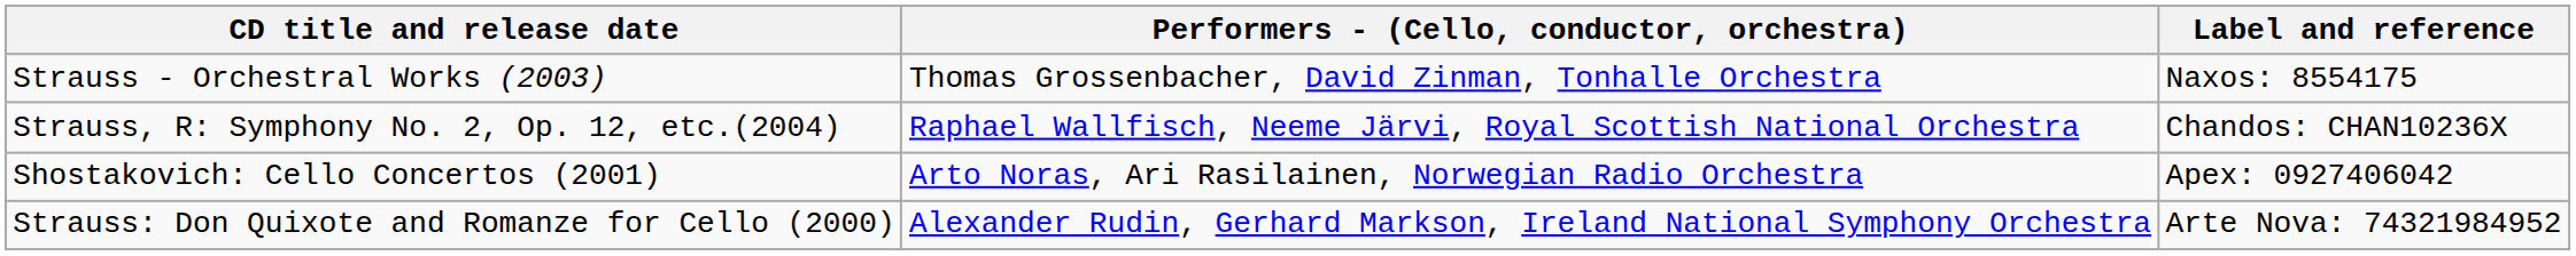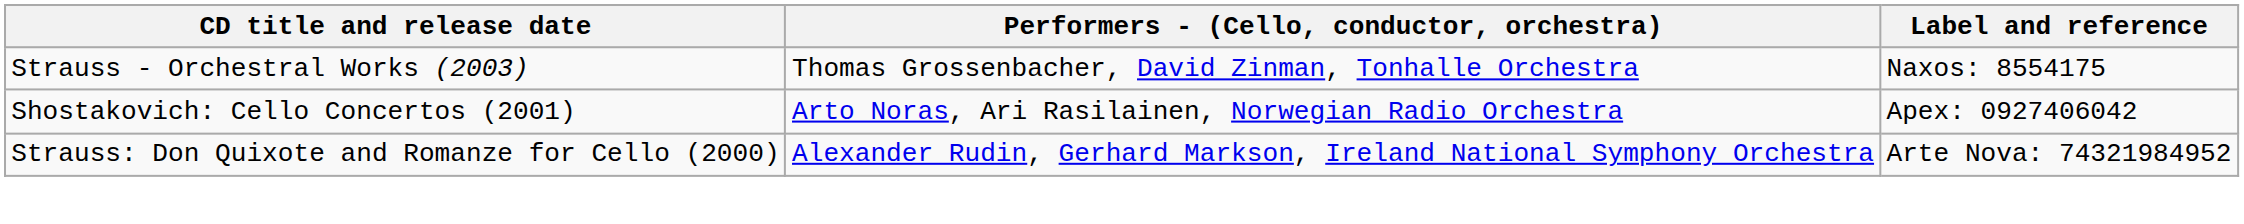- row: Strauss, R: Symphony No. 2, Op. 12, etc.(2004) | Raphael Wallfisch, Neeme Järvi, Royal Scottish National Orchestra | Chandos: CHAN10236X
